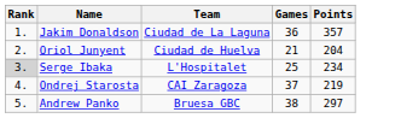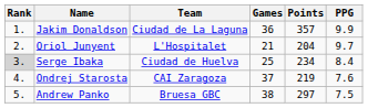+ column: PPG | 9.9 | 9.7 | 8.4 | 7.6 | 7.5
Oriol Junyent | Team: Ciudad de Huelva -> L'Hospitalet
Serge Ibaka | Team: L'Hospitalet -> Ciudad de Huelva
